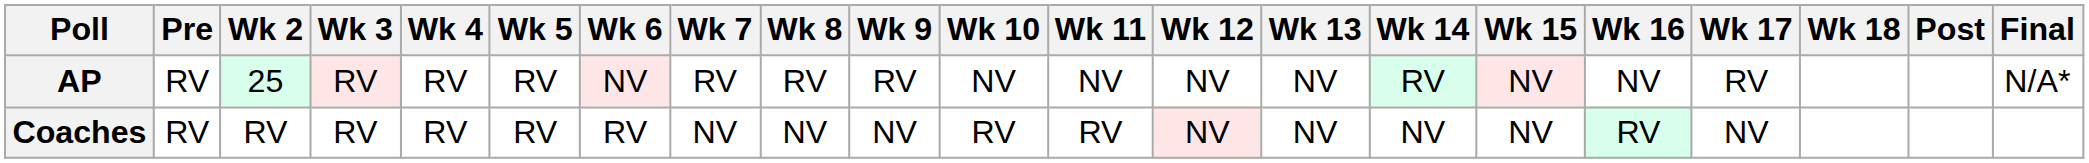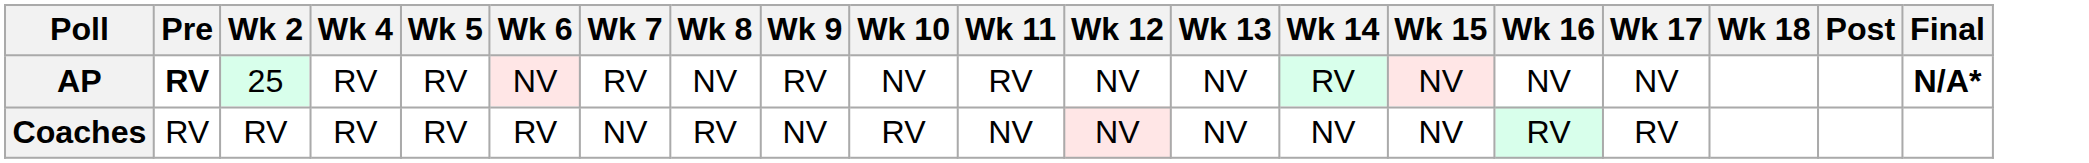- column: Wk 3 | RV | RV
AP | Pre: normal -> bold
AP | Wk 8: RV -> NV
AP | Wk 11: NV -> RV
AP | Wk 17: RV -> NV
AP | Final: normal -> bold
Coaches | Wk 8: NV -> RV
Coaches | Wk 11: RV -> NV
Coaches | Wk 17: NV -> RV
